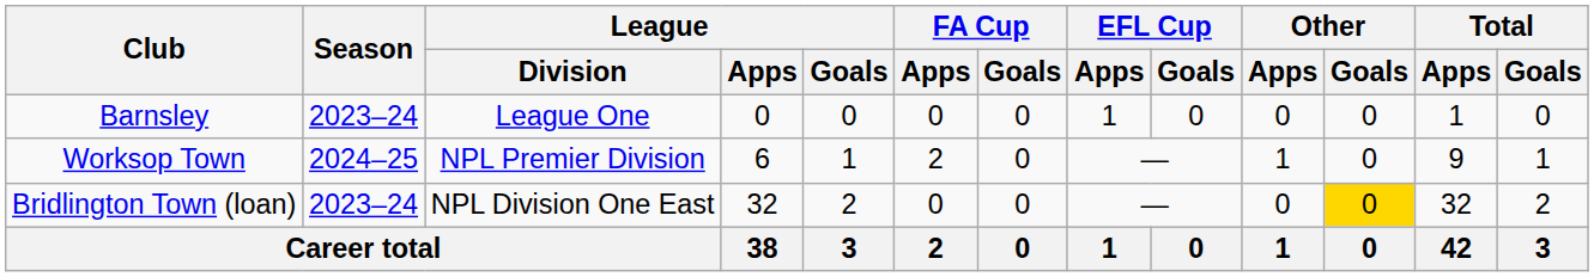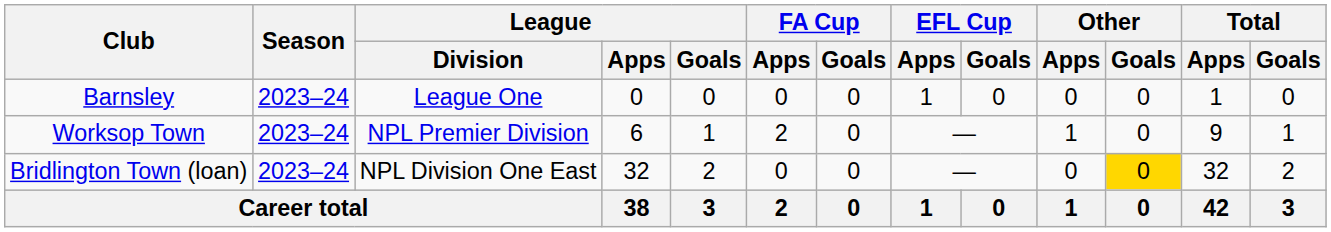Worksop Town | Season: 2024–25 -> 2023–24
